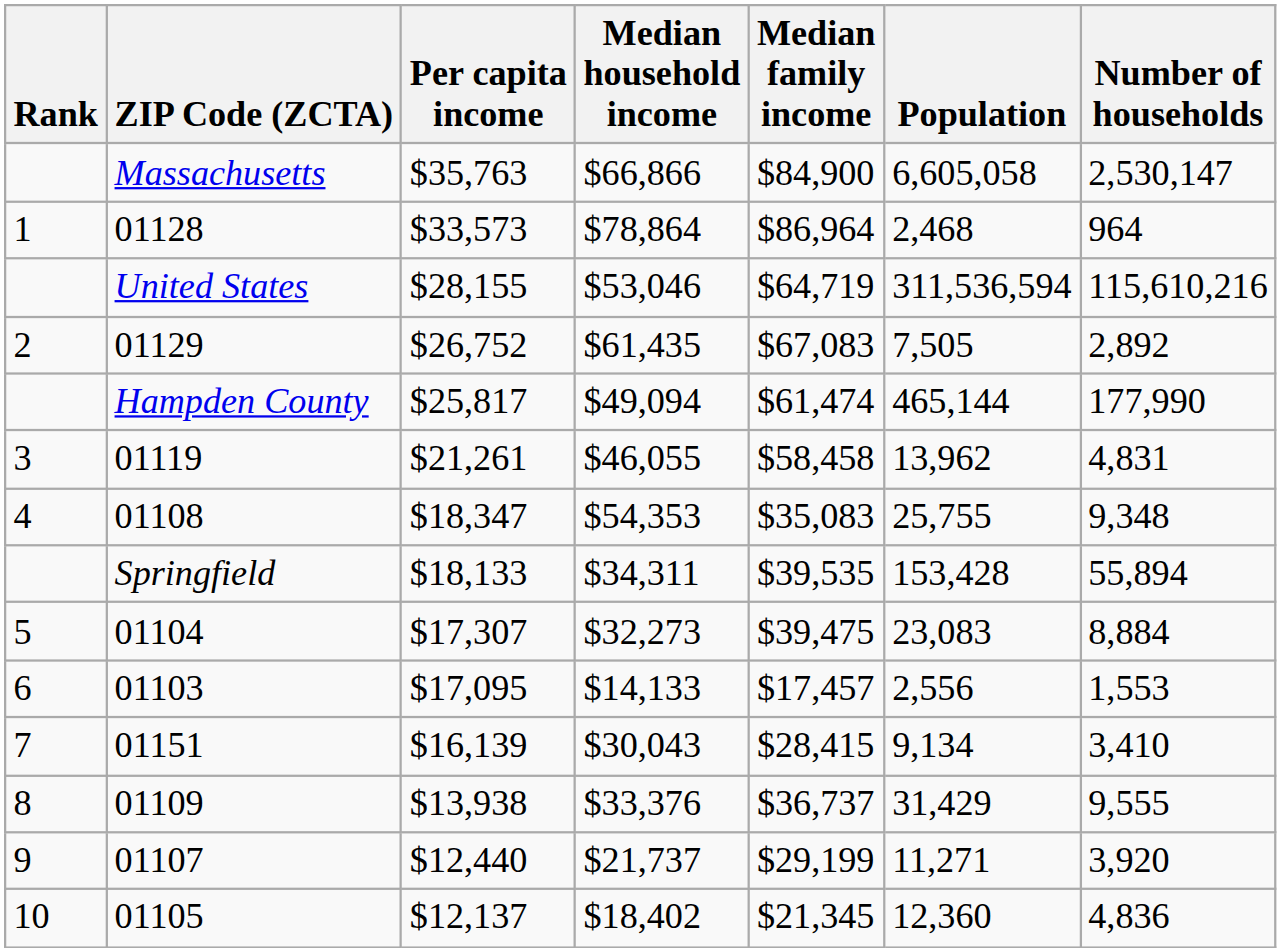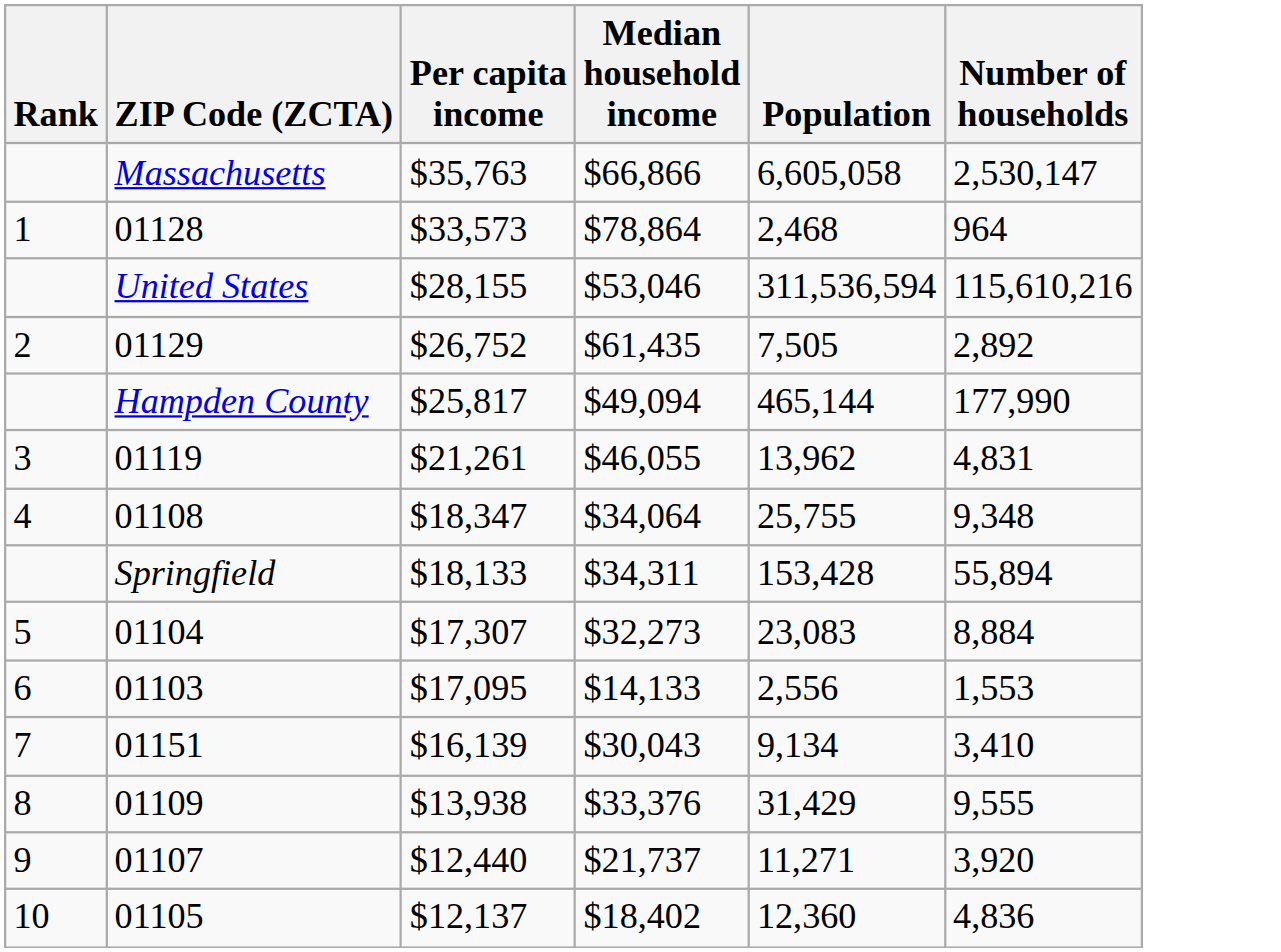- column: Median family income | $84,900 | $86,964 | $64,719 | $67,083 | $61,474 | $58,458 | $35,083 | $39,535 | $39,475 | $17,457 | $28,415 | $36,737 | $29,199 | $21,345
01108 | Median household income: $54,353 -> $34,064
